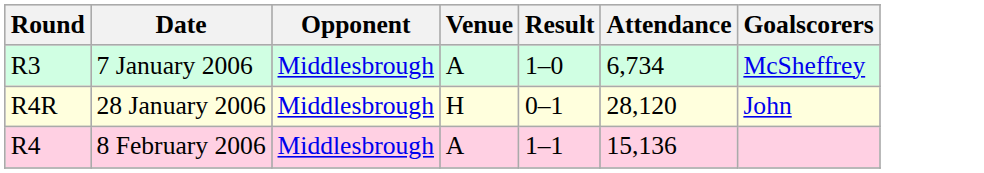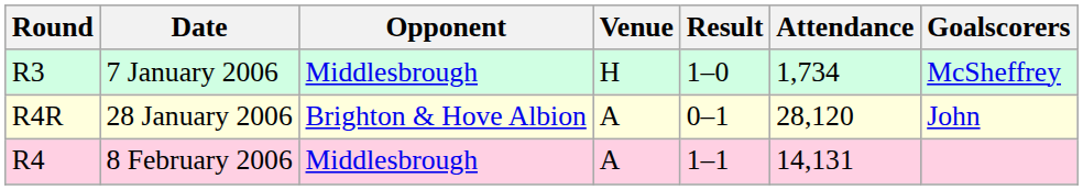7 January 2006 | Venue: A -> H
7 January 2006 | Attendance: 6,734 -> 1,734
28 January 2006 | Opponent: Middlesbrough -> Brighton & Hove Albion
28 January 2006 | Venue: H -> A
8 February 2006 | Attendance: 15,136 -> 14,131
